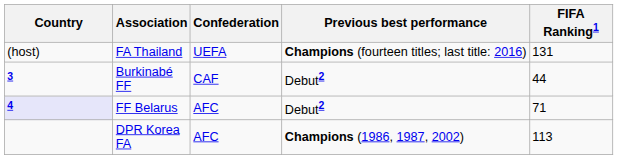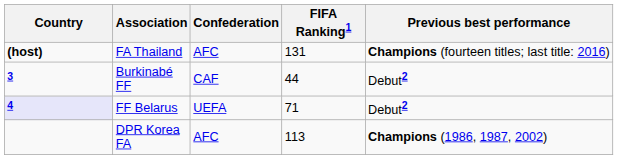columns swapped: FIFA Ranking1 <-> Previous best performance
FA Thailand | Country: normal -> bold
FA Thailand | Confederation: UEFA -> AFC
FF Belarus | Confederation: AFC -> UEFA
